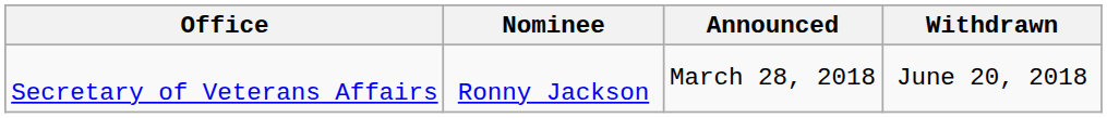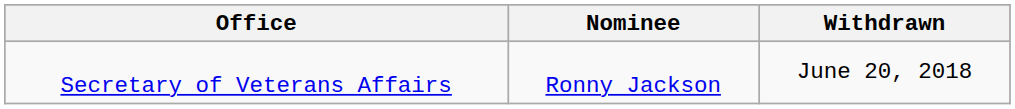- column: Announced | March 28, 2018
